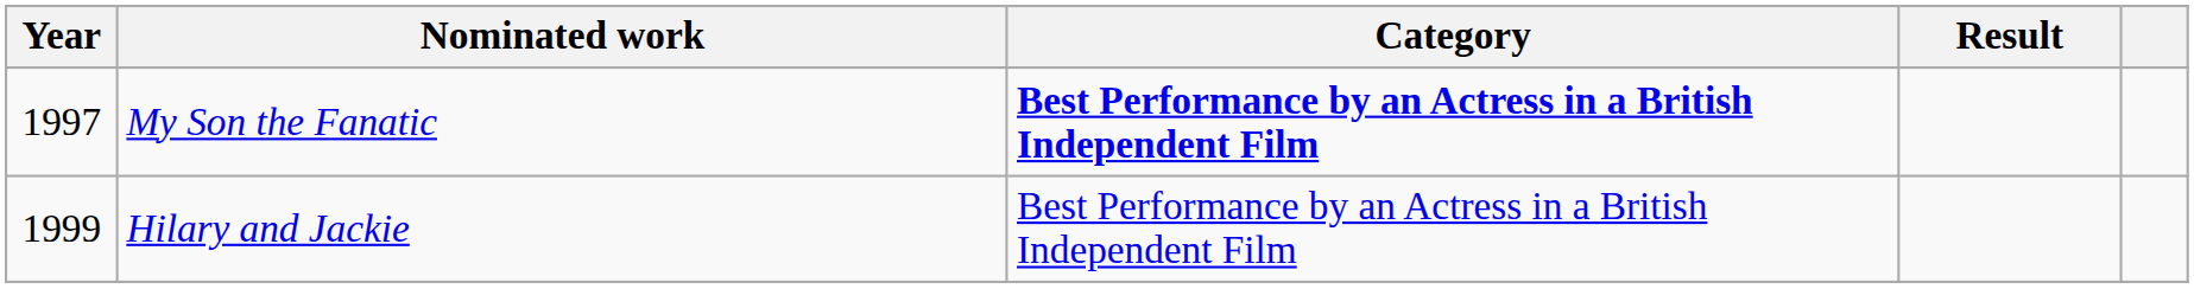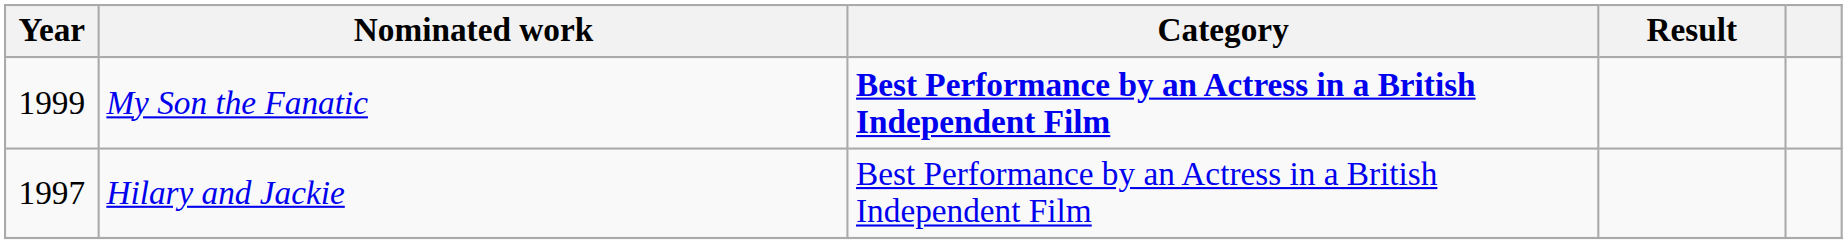My Son the Fanatic | Year: 1997 -> 1999
Hilary and Jackie | Year: 1999 -> 1997
